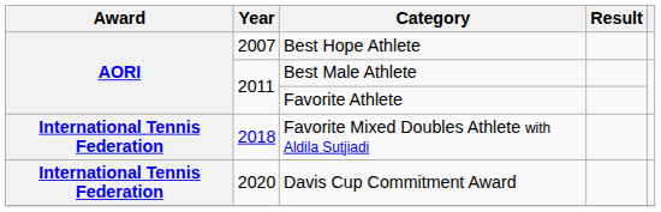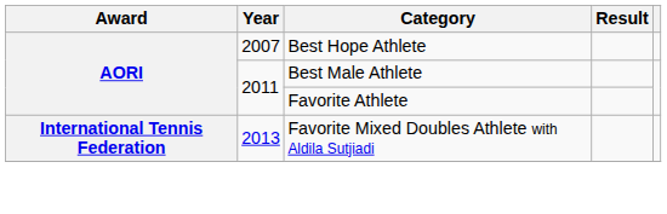Favorite Mixed Doubles Athlete with Aldila Sutjiadi | Year: 2018 -> 2013
- row: International Tennis Federation | 2020 | Davis Cup Commitment Award
